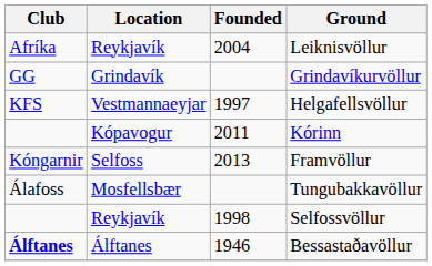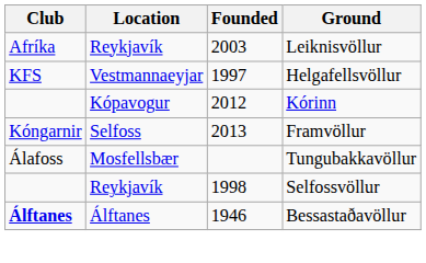Leiknisvöllur | Founded: 2004 -> 2003
- row: GG | Grindavík | Grindavíkurvöllur
Kórinn | Founded: 2011 -> 2012
